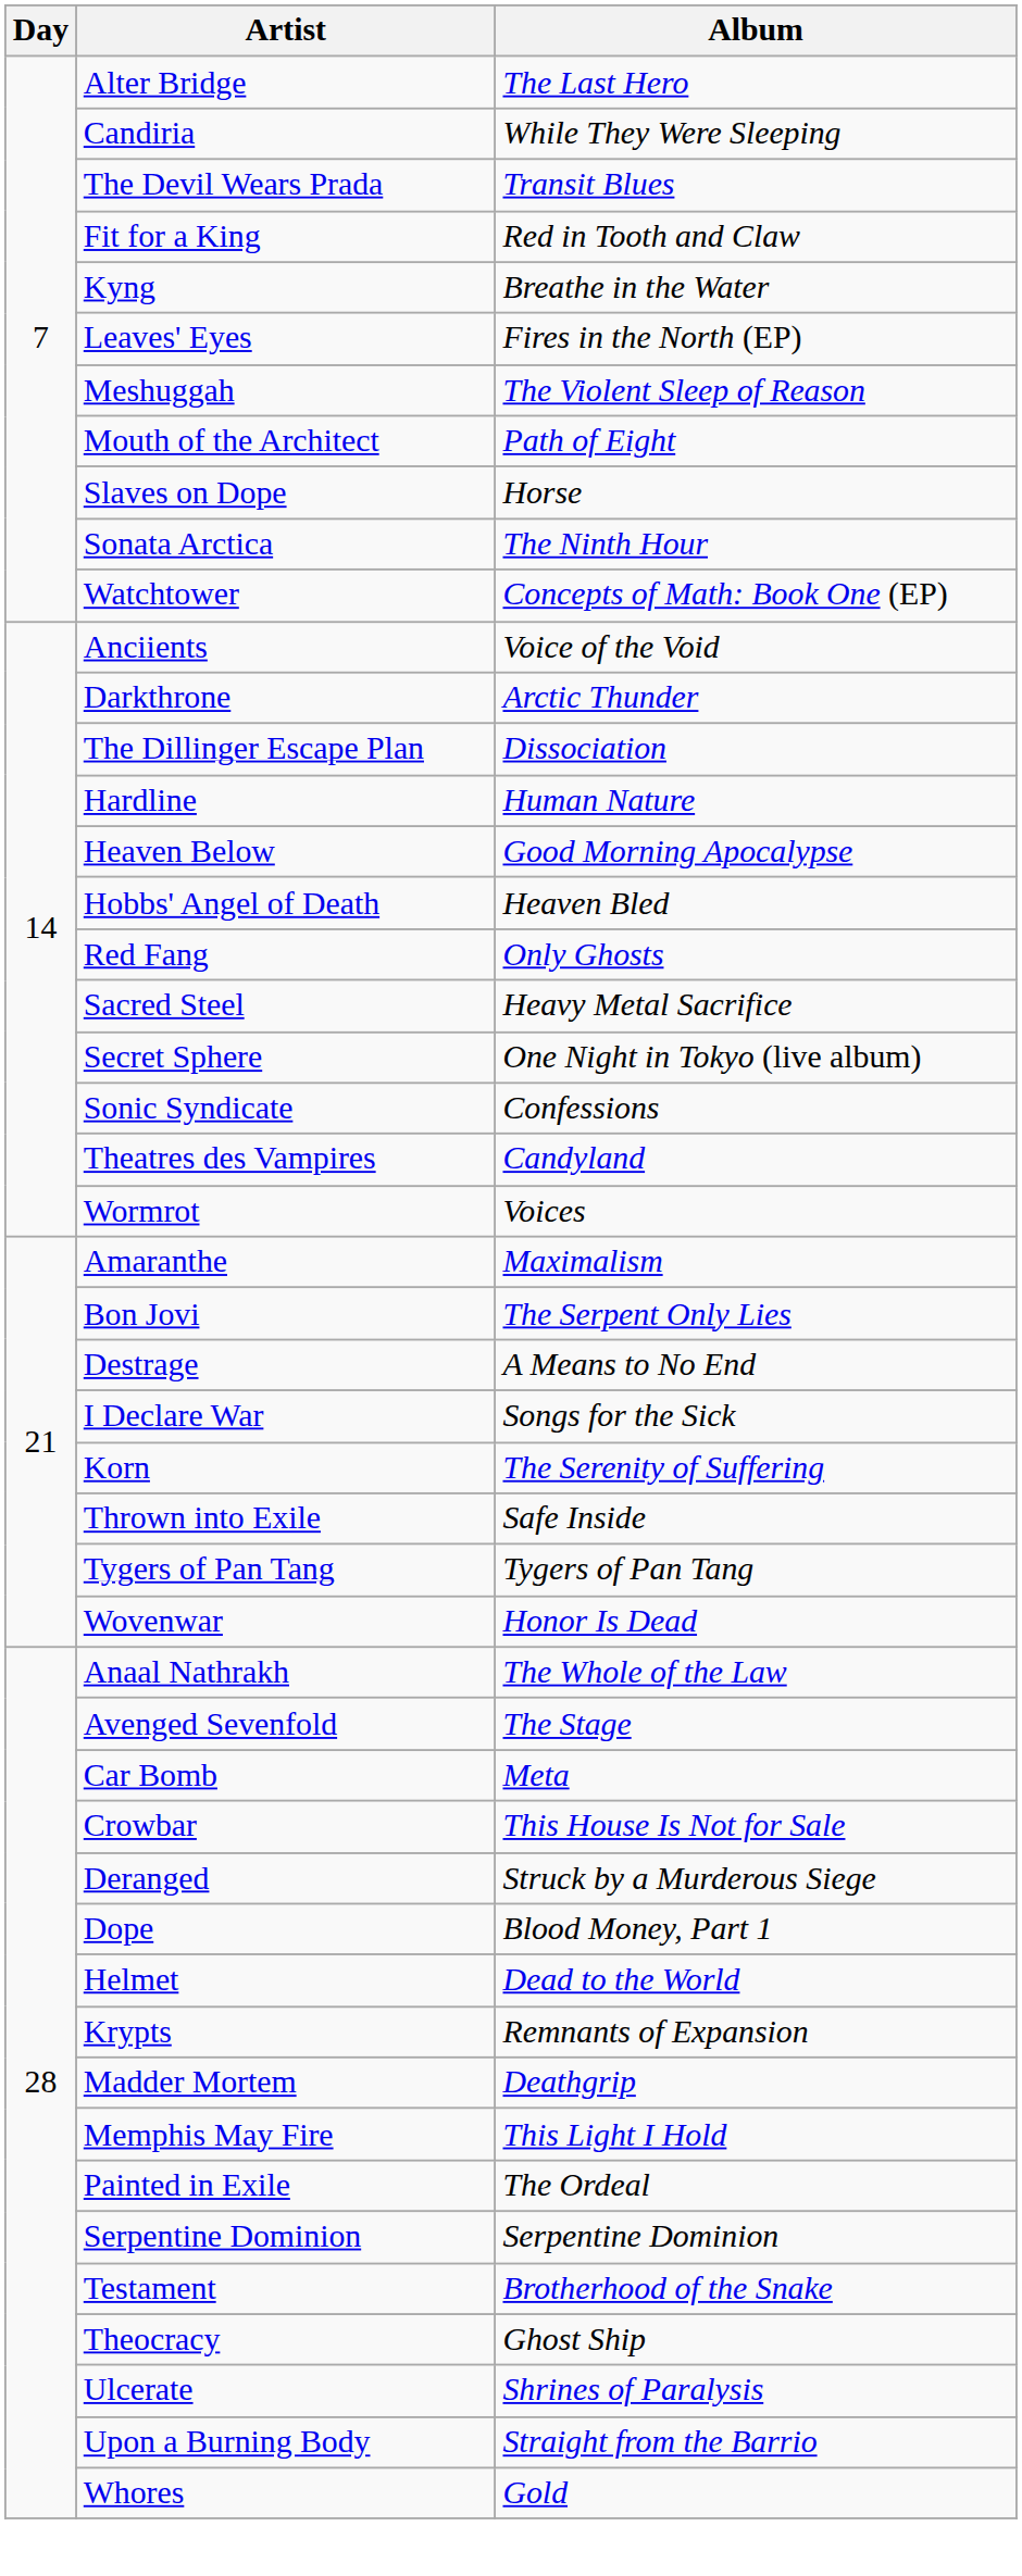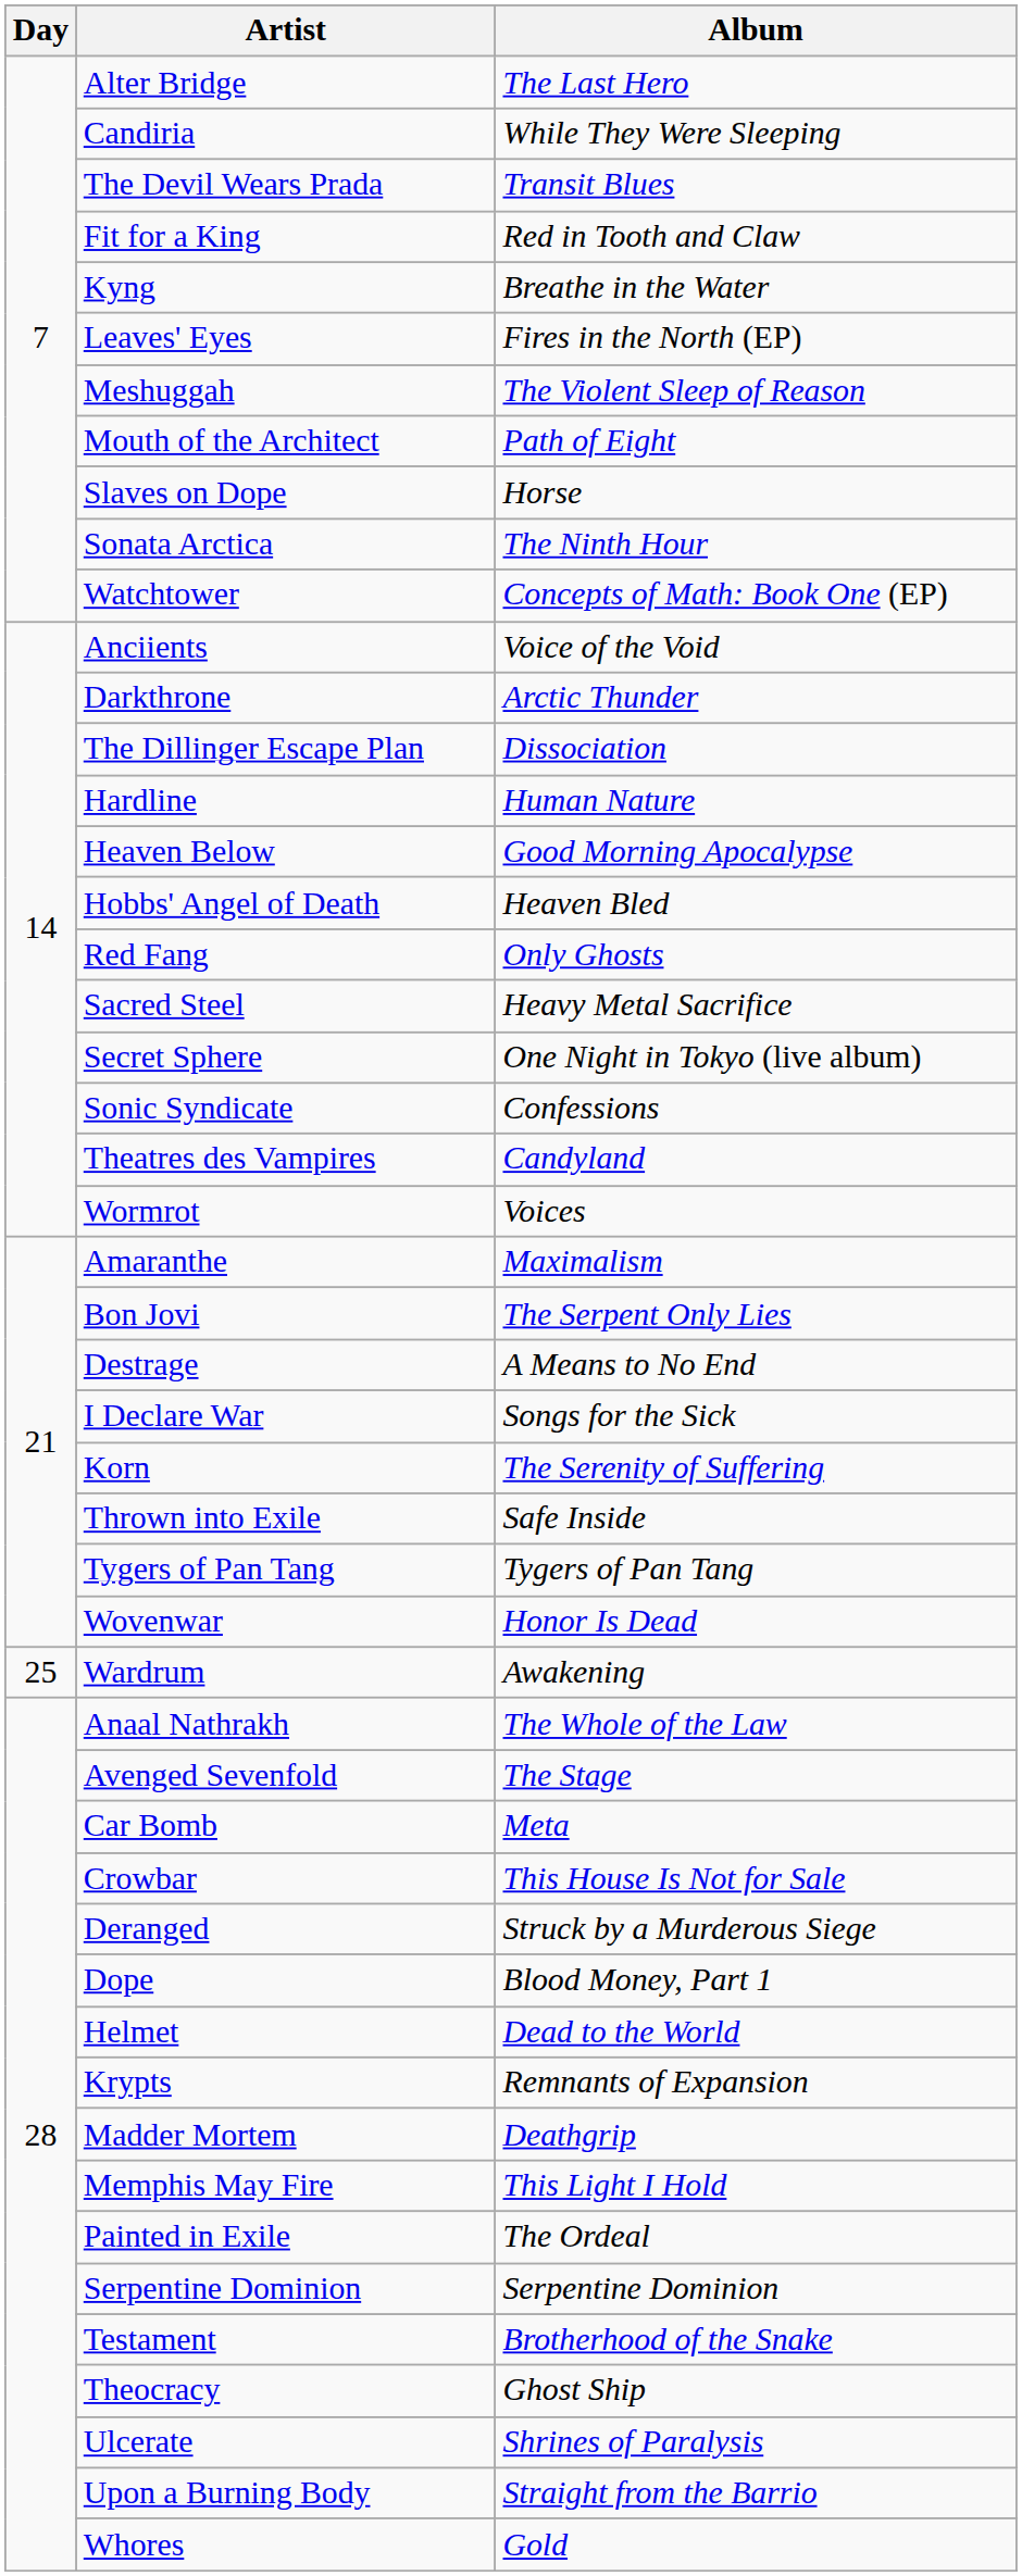+ row: 25 | Wardrum | Awakening
